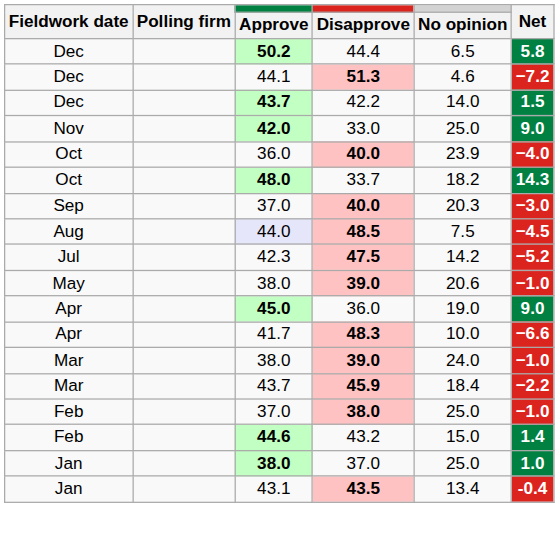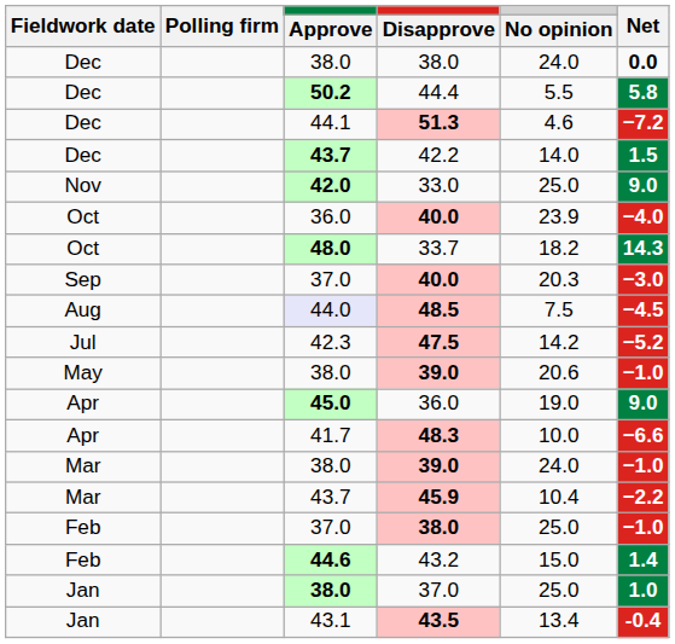+ row: Dec | 38.0 | 38.0 | 24.0 | 0.0
44.4 | No opinion: 6.5 -> 5.5
45.9 | No opinion: 18.4 -> 10.4
